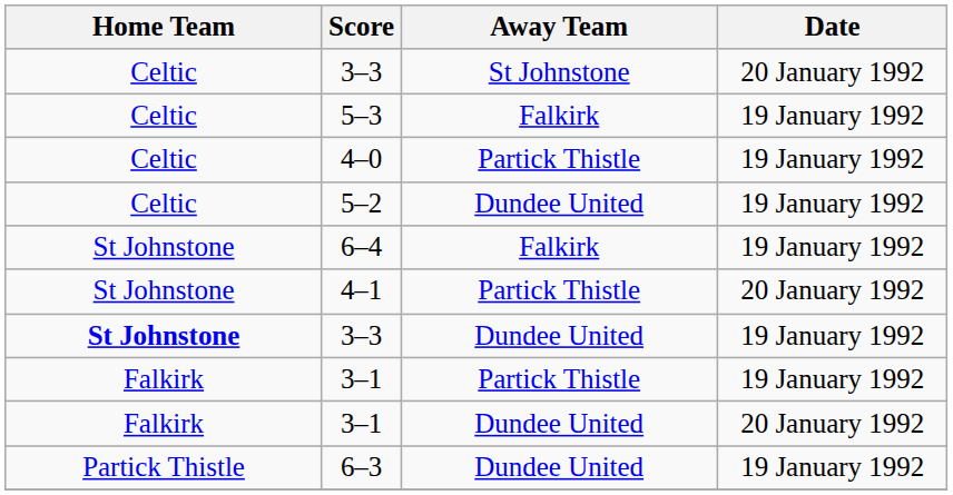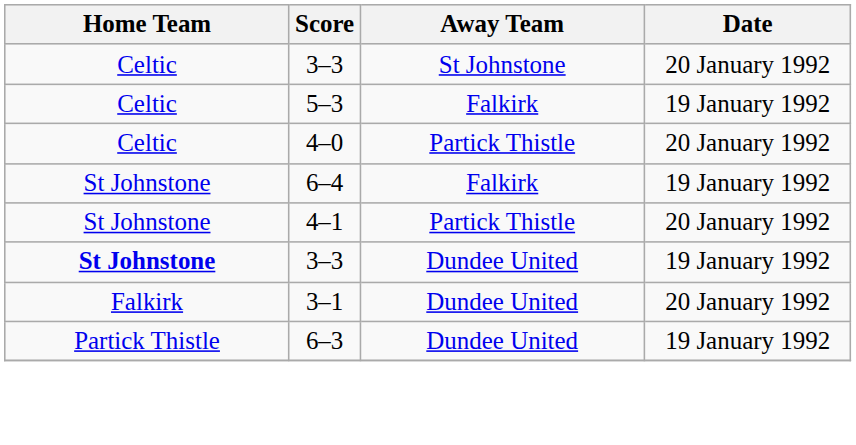4–0 | Date: 19 January 1992 -> 20 January 1992
- row: Celtic | 5–2 | Dundee United | 19 January 1992
- row: Falkirk | 3–1 | Partick Thistle | 19 January 1992
